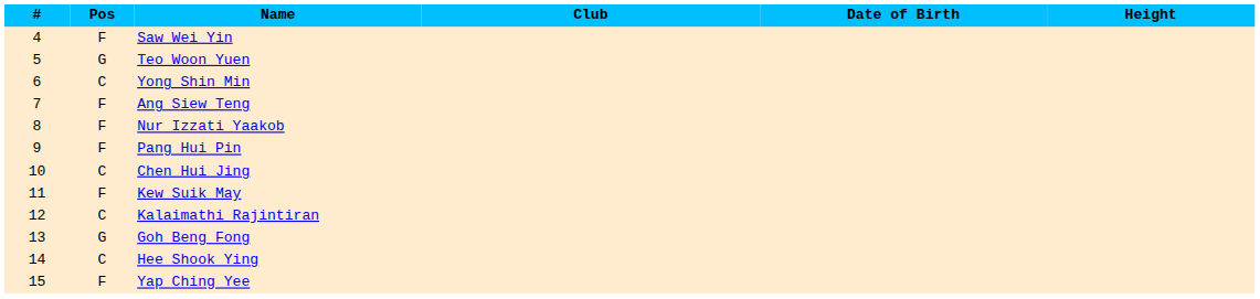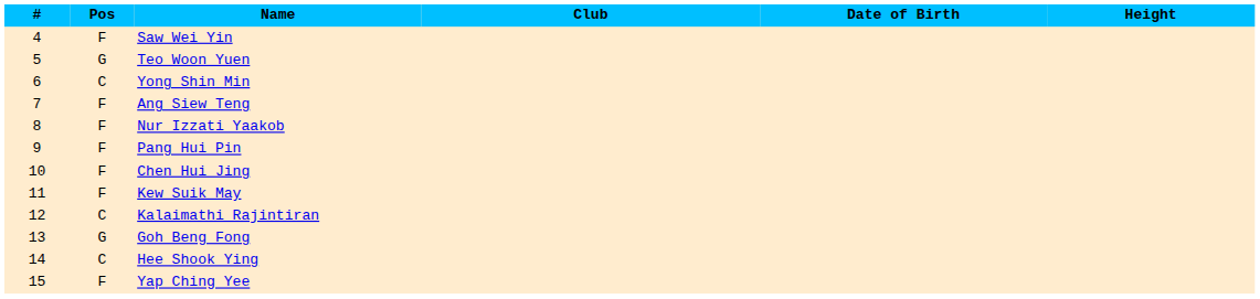Chen Hui Jing | Pos: C -> F
